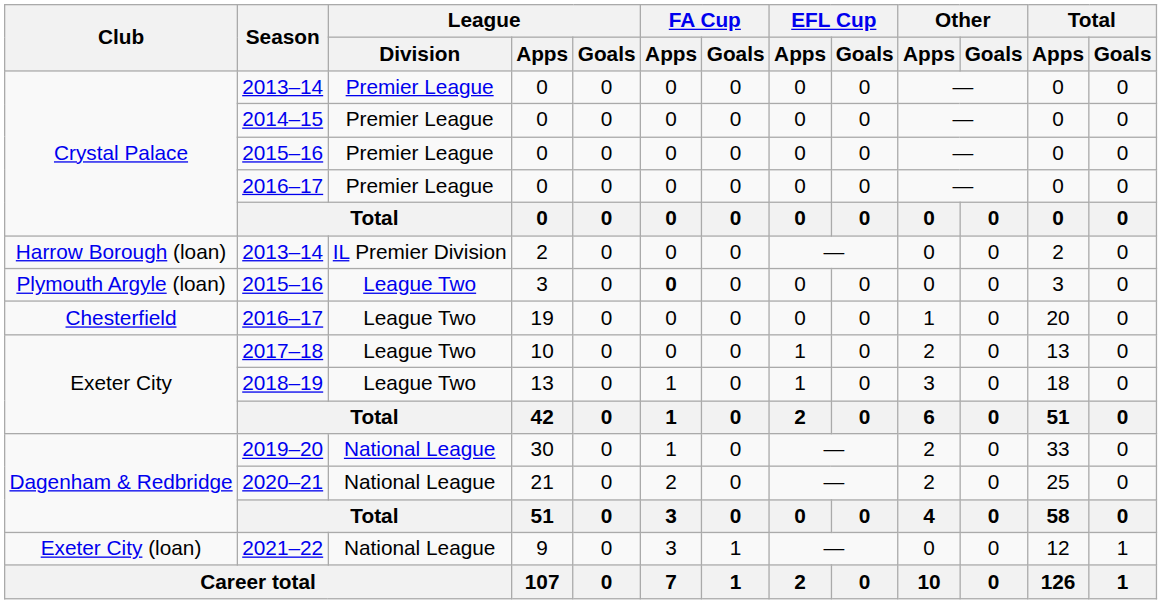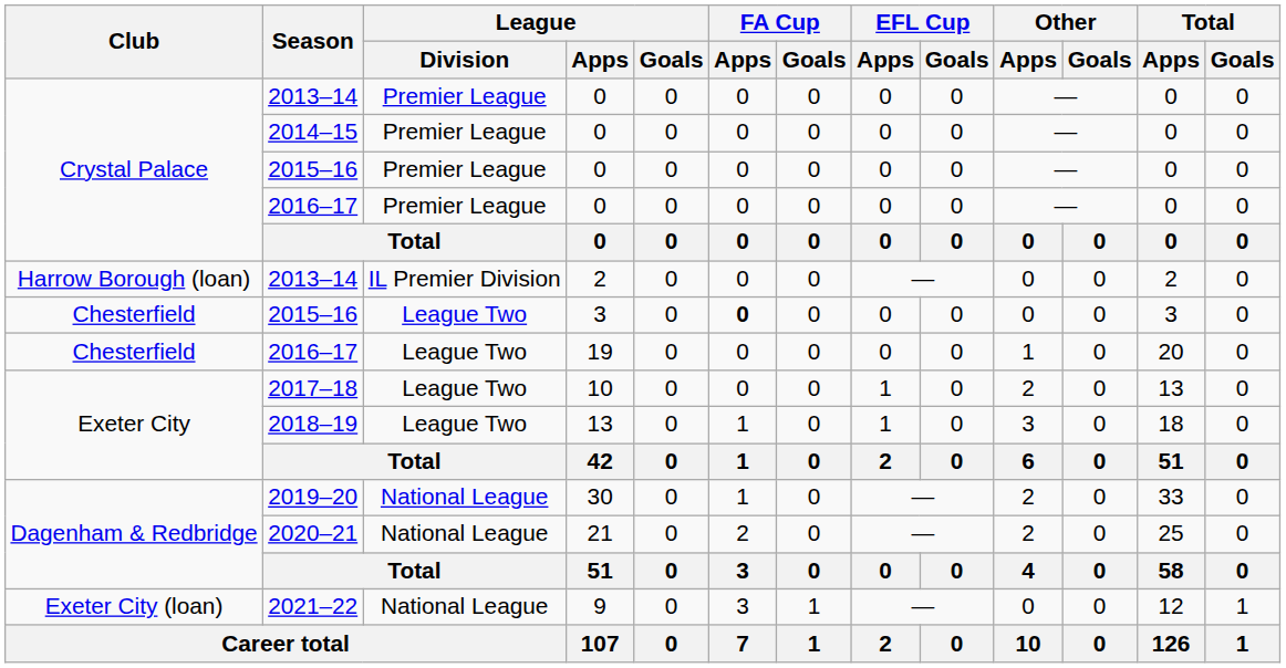2015–16 / 3 | Club: Plymouth Argyle (loan) -> Chesterfield
